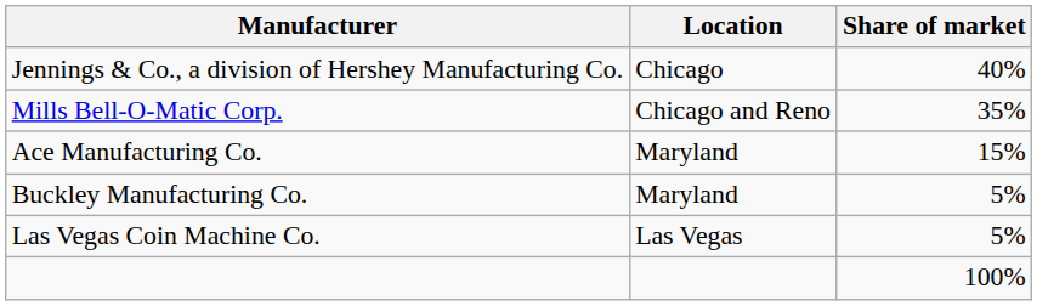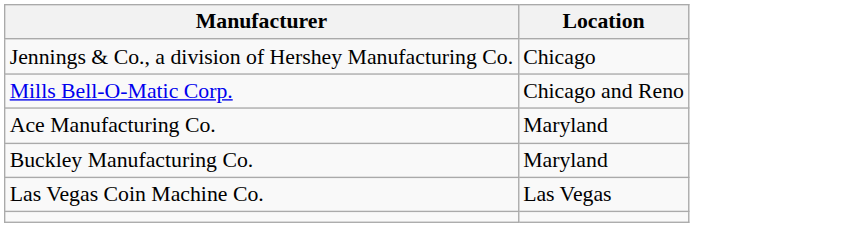- column: Share of market | 40% | 35% | 15% | 5% | 5% | 100%
